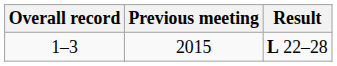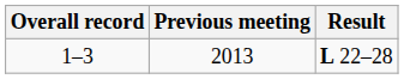1–3 | Previous meeting: 2015 -> 2013
